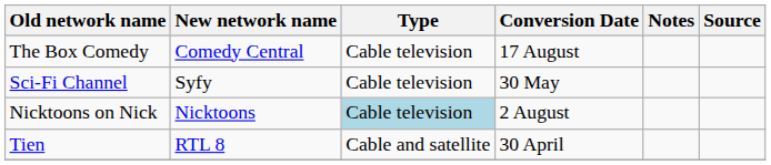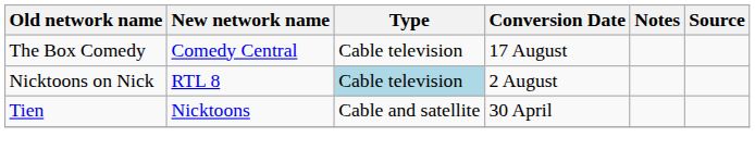- row: Sci-Fi Channel | Syfy | Cable television | 30 May
Nicktoons on Nick | New network name: Nicktoons -> RTL 8
Tien | New network name: RTL 8 -> Nicktoons
